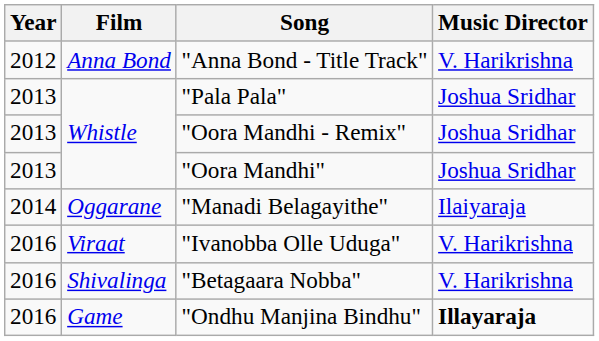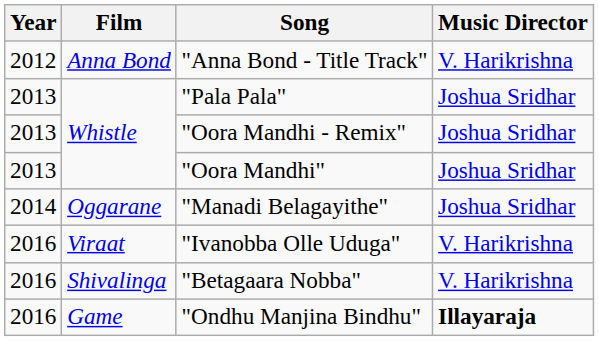"Manadi Belagayithe" | Music Director: Ilaiyaraja -> Joshua Sridhar
